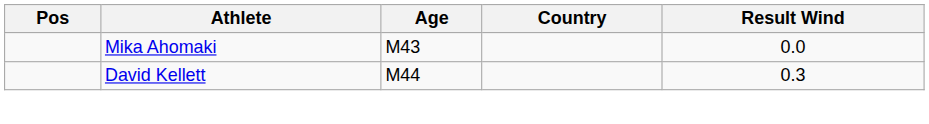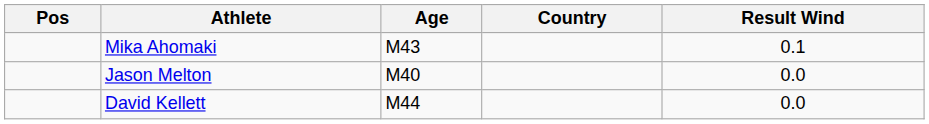Mika Ahomaki | Result Wind: 0.0 -> 0.1
+ row: Jason Melton | M40 | 0.0
David Kellett | Result Wind: 0.3 -> 0.0
